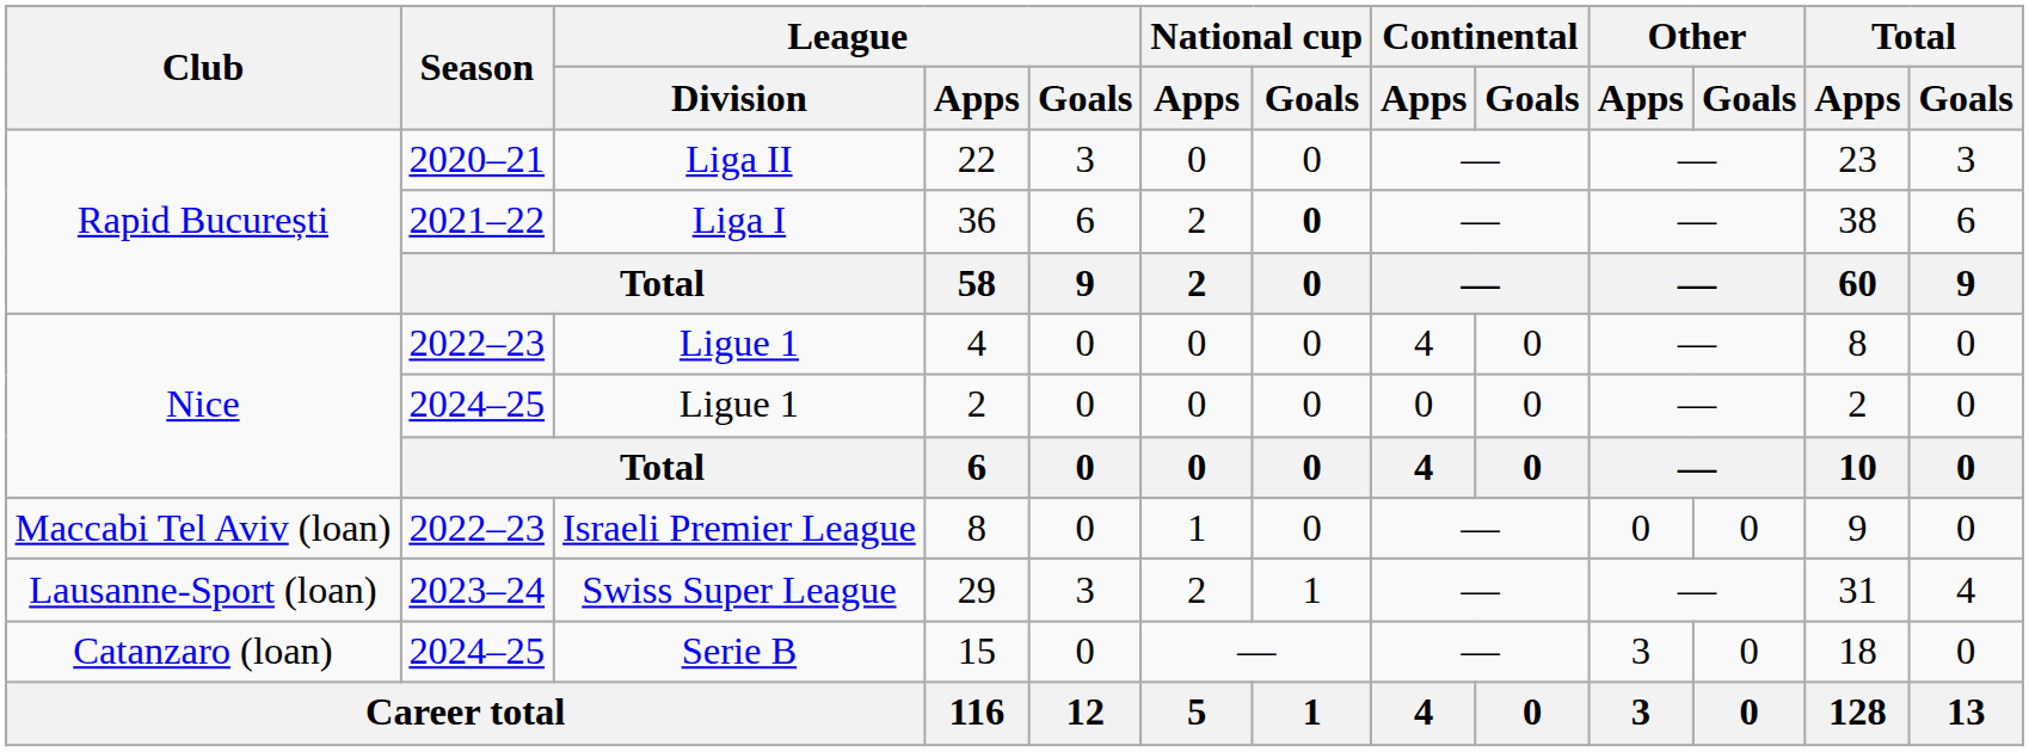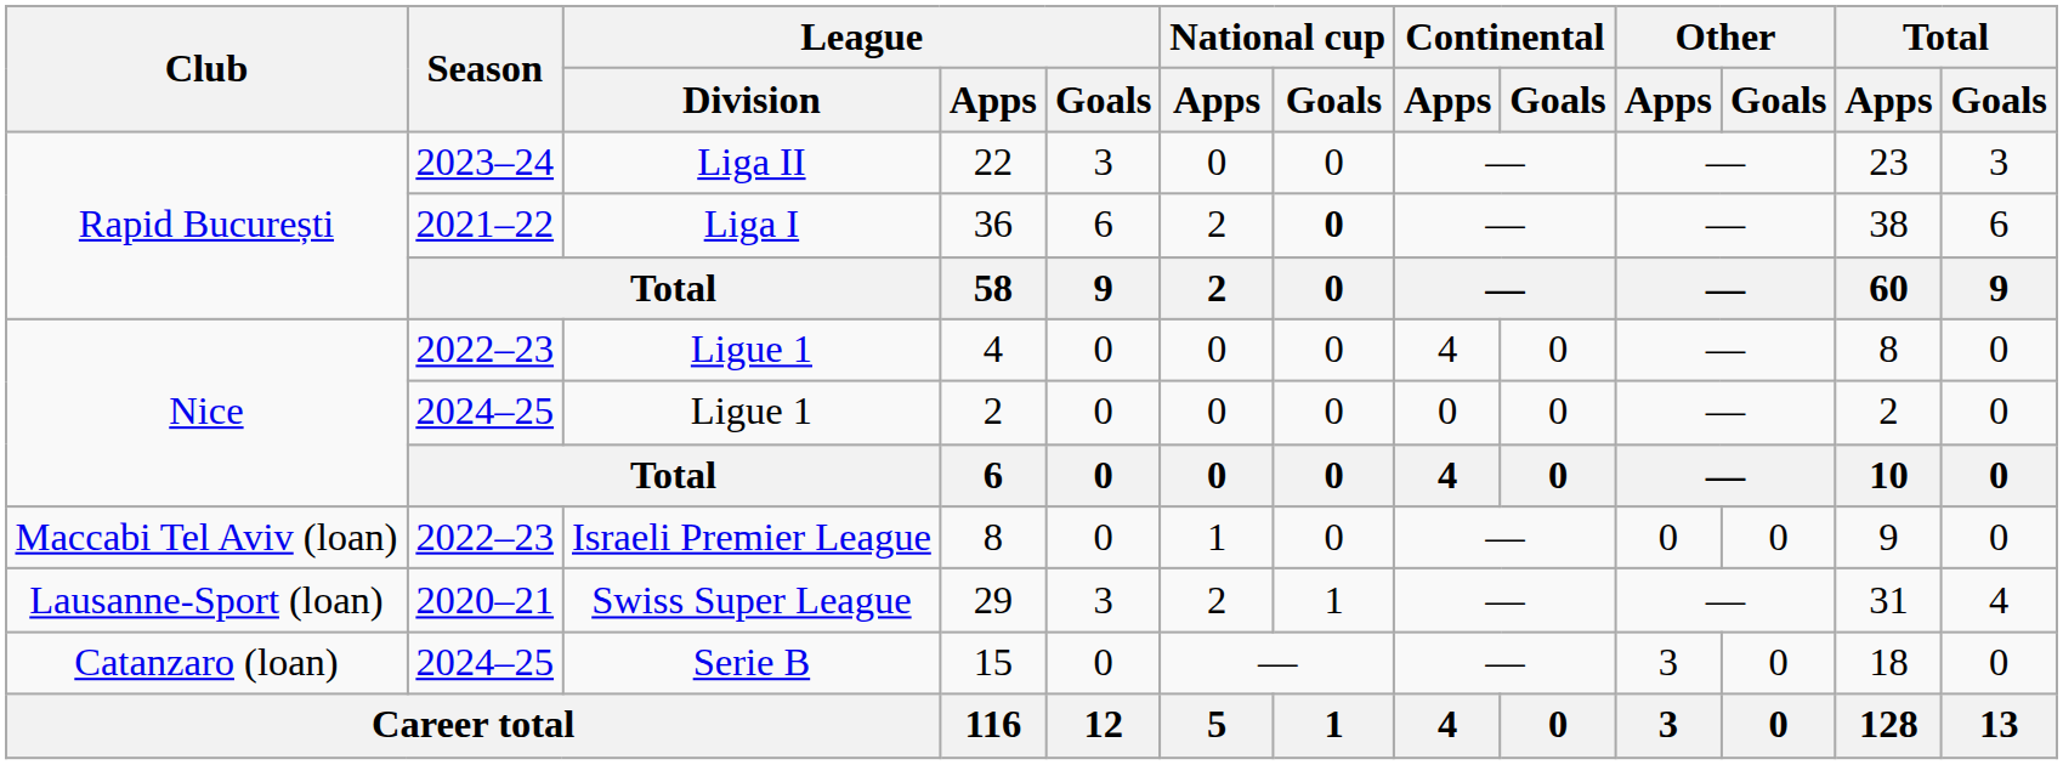22 | Season: 2020–21 -> 2023–24
29 | Season: 2023–24 -> 2020–21
